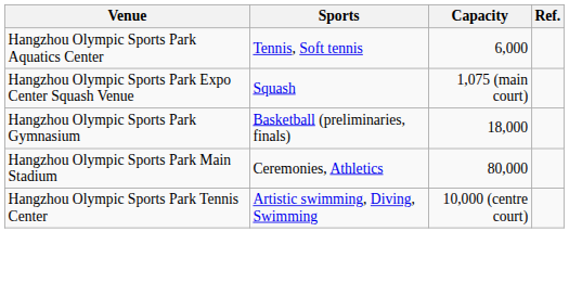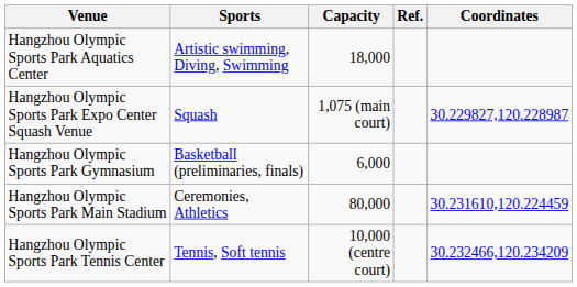+ column: Coordinates | 30.229827,120.228987 | 30.231610,120.224459 | 30.232466,120.234209
Hangzhou Olympic Sports Park Aquatics Center | Sports: Tennis, Soft tennis -> Artistic swimming, Diving, Swimming
Hangzhou Olympic Sports Park Aquatics Center | Capacity: 6,000 -> 18,000
Hangzhou Olympic Sports Park Gymnasium | Capacity: 18,000 -> 6,000
Hangzhou Olympic Sports Park Tennis Center | Sports: Artistic swimming, Diving, Swimming -> Tennis, Soft tennis
